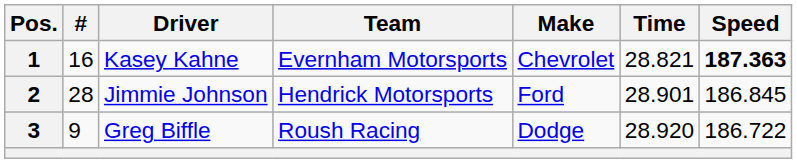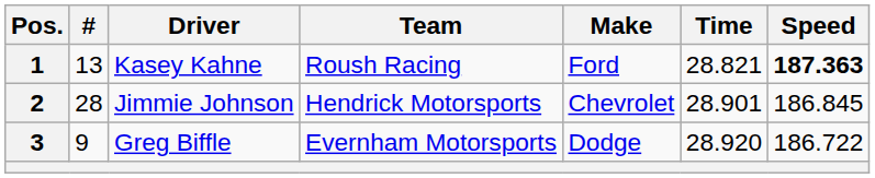1 | #: 16 -> 13
1 | Team: Evernham Motorsports -> Roush Racing
1 | Make: Chevrolet -> Ford
2 | Make: Ford -> Chevrolet
3 | Team: Roush Racing -> Evernham Motorsports
